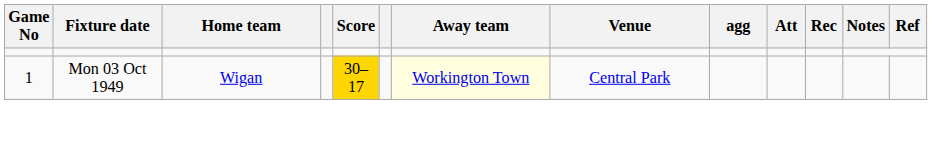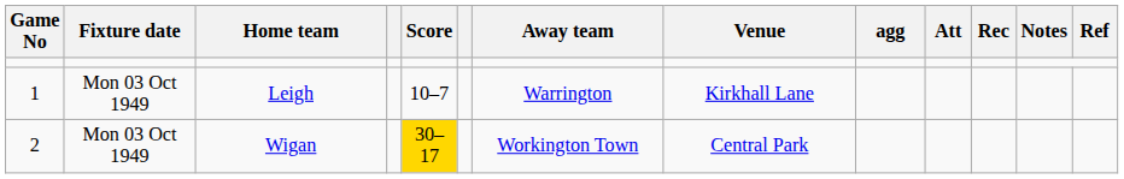+ row: 1 | Mon 03 Oct 1949 | Leigh | 10–7 | Warrington | Kirkhall Lane
Wigan | Game No: 1 -> 2
Wigan | Away team: lightyellow background -> no background
